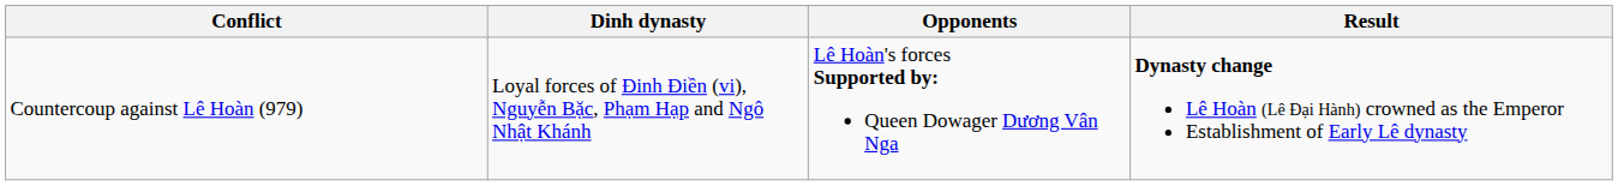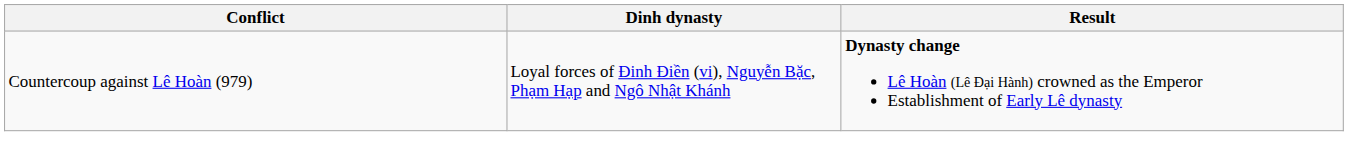- column: Opponents | Lê Hoàn's forces Supported by: Queen Dowager Dương Vân Nga
